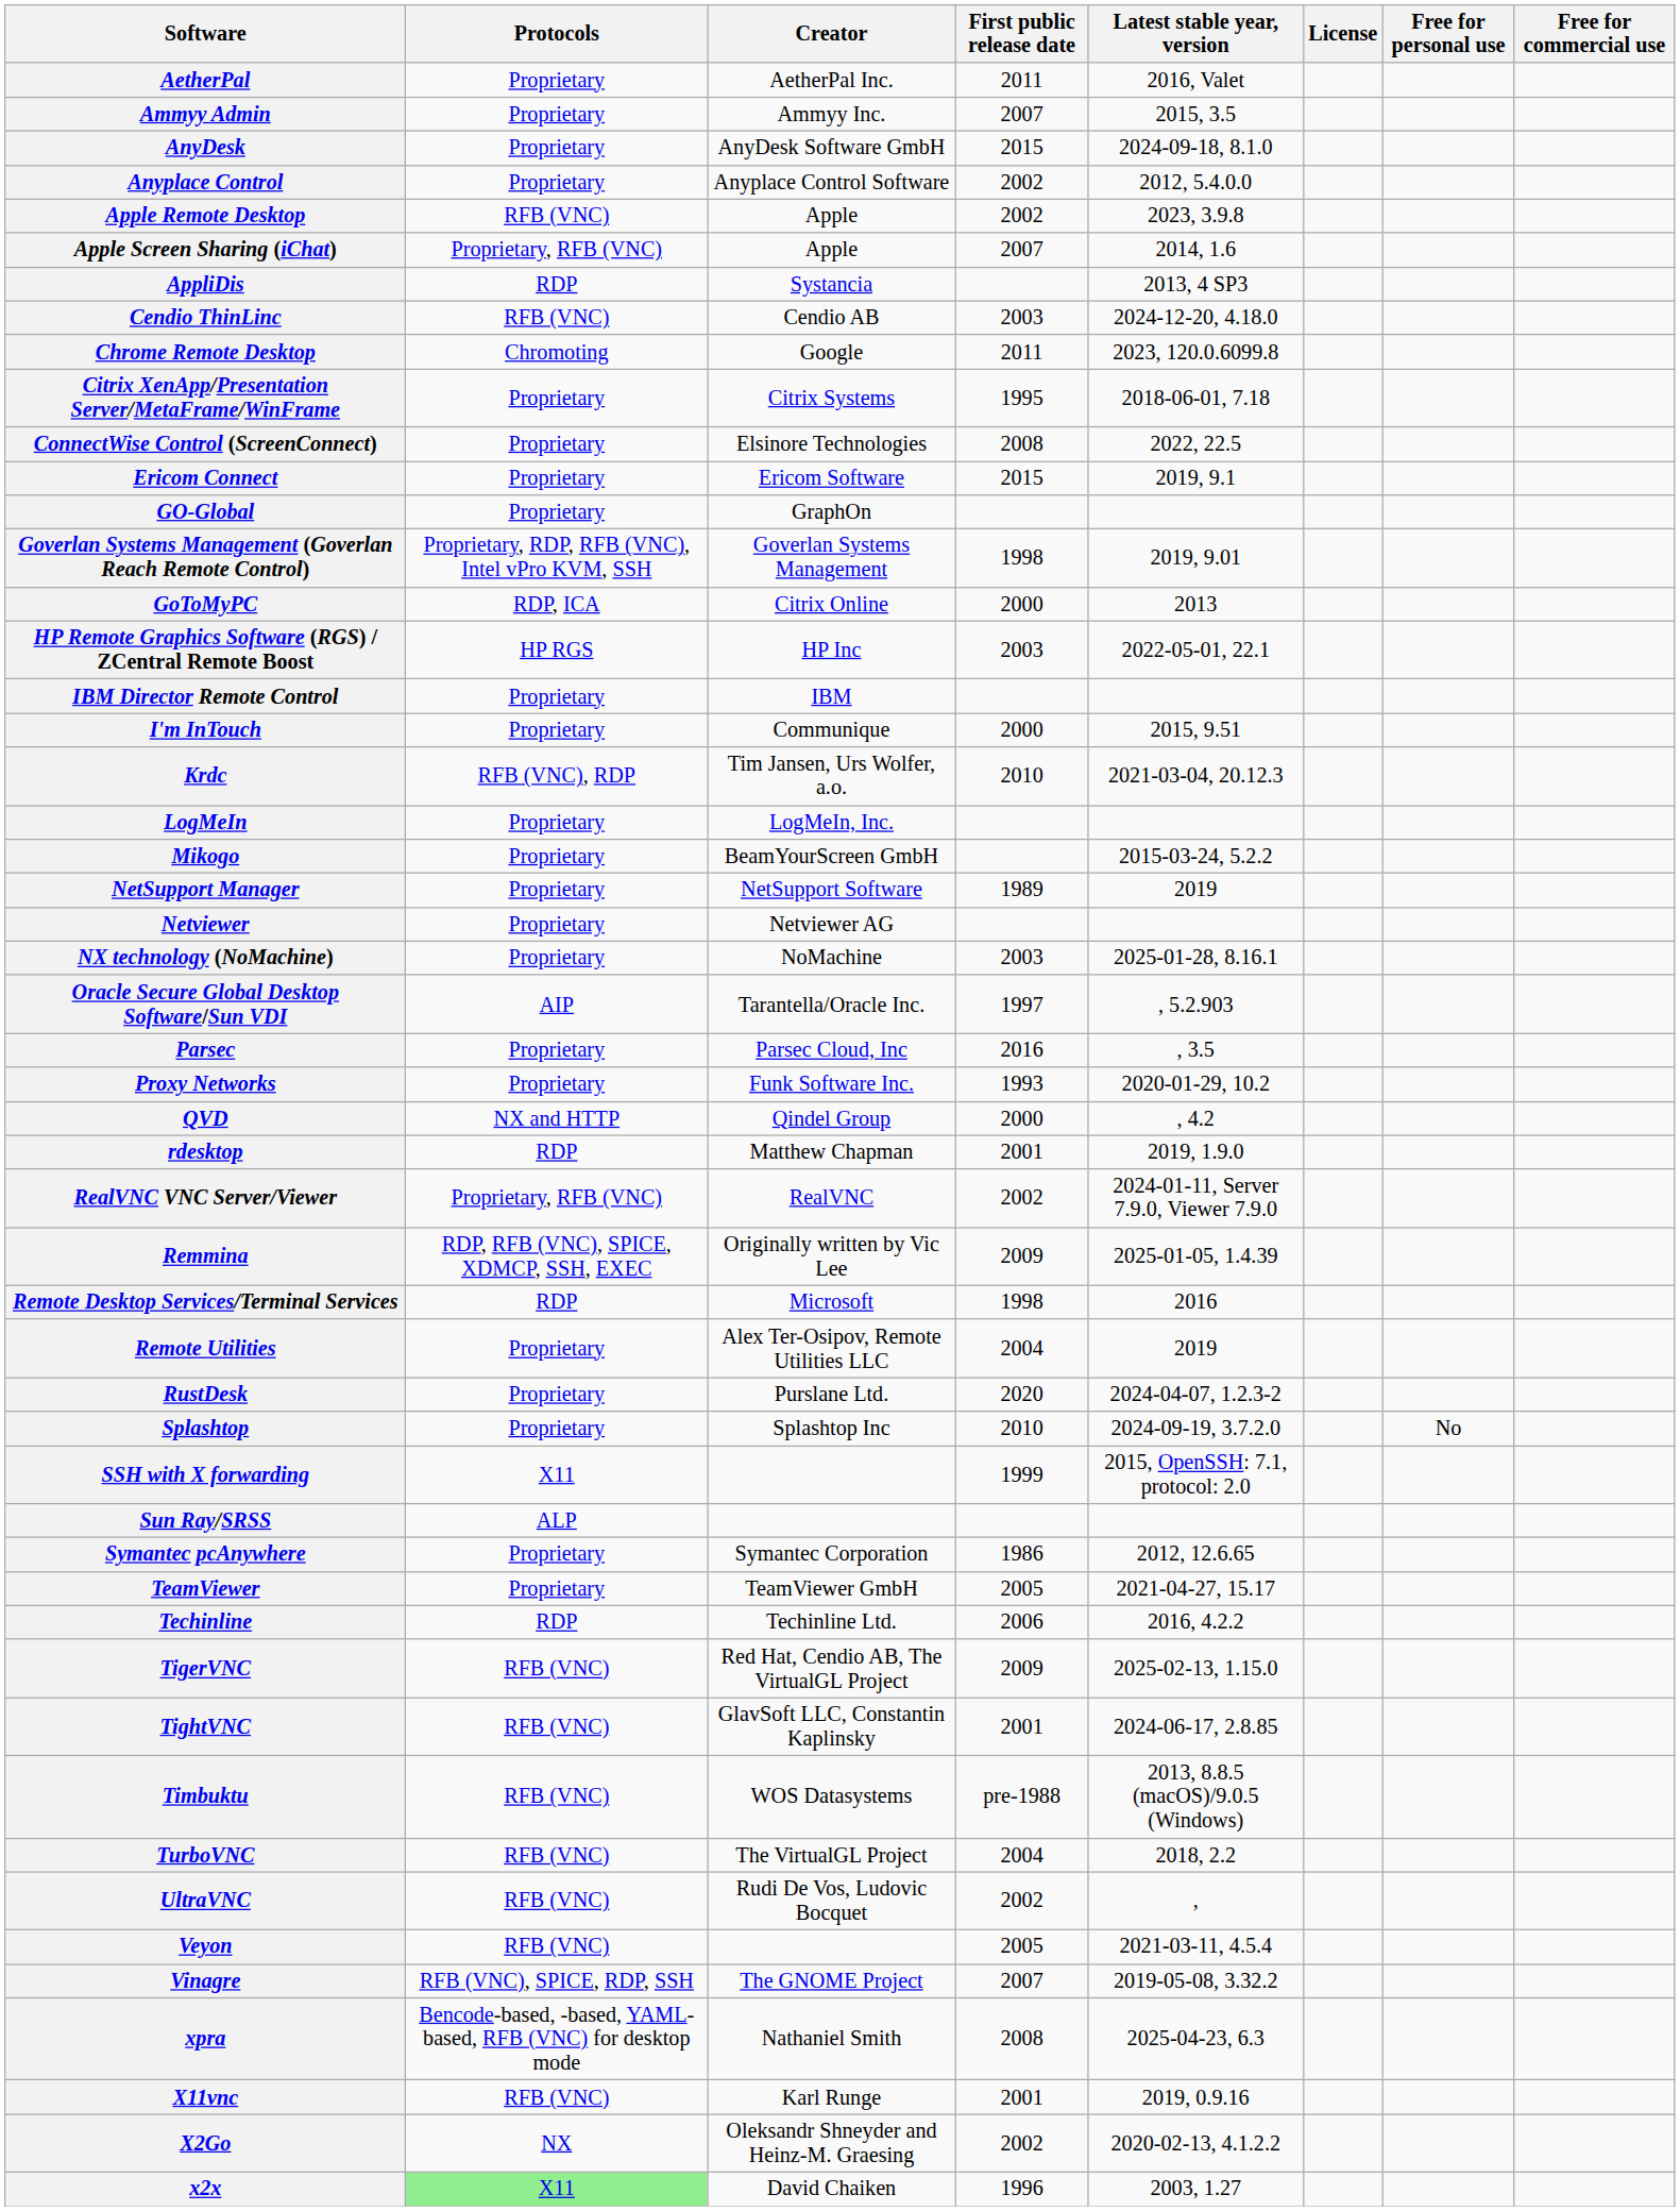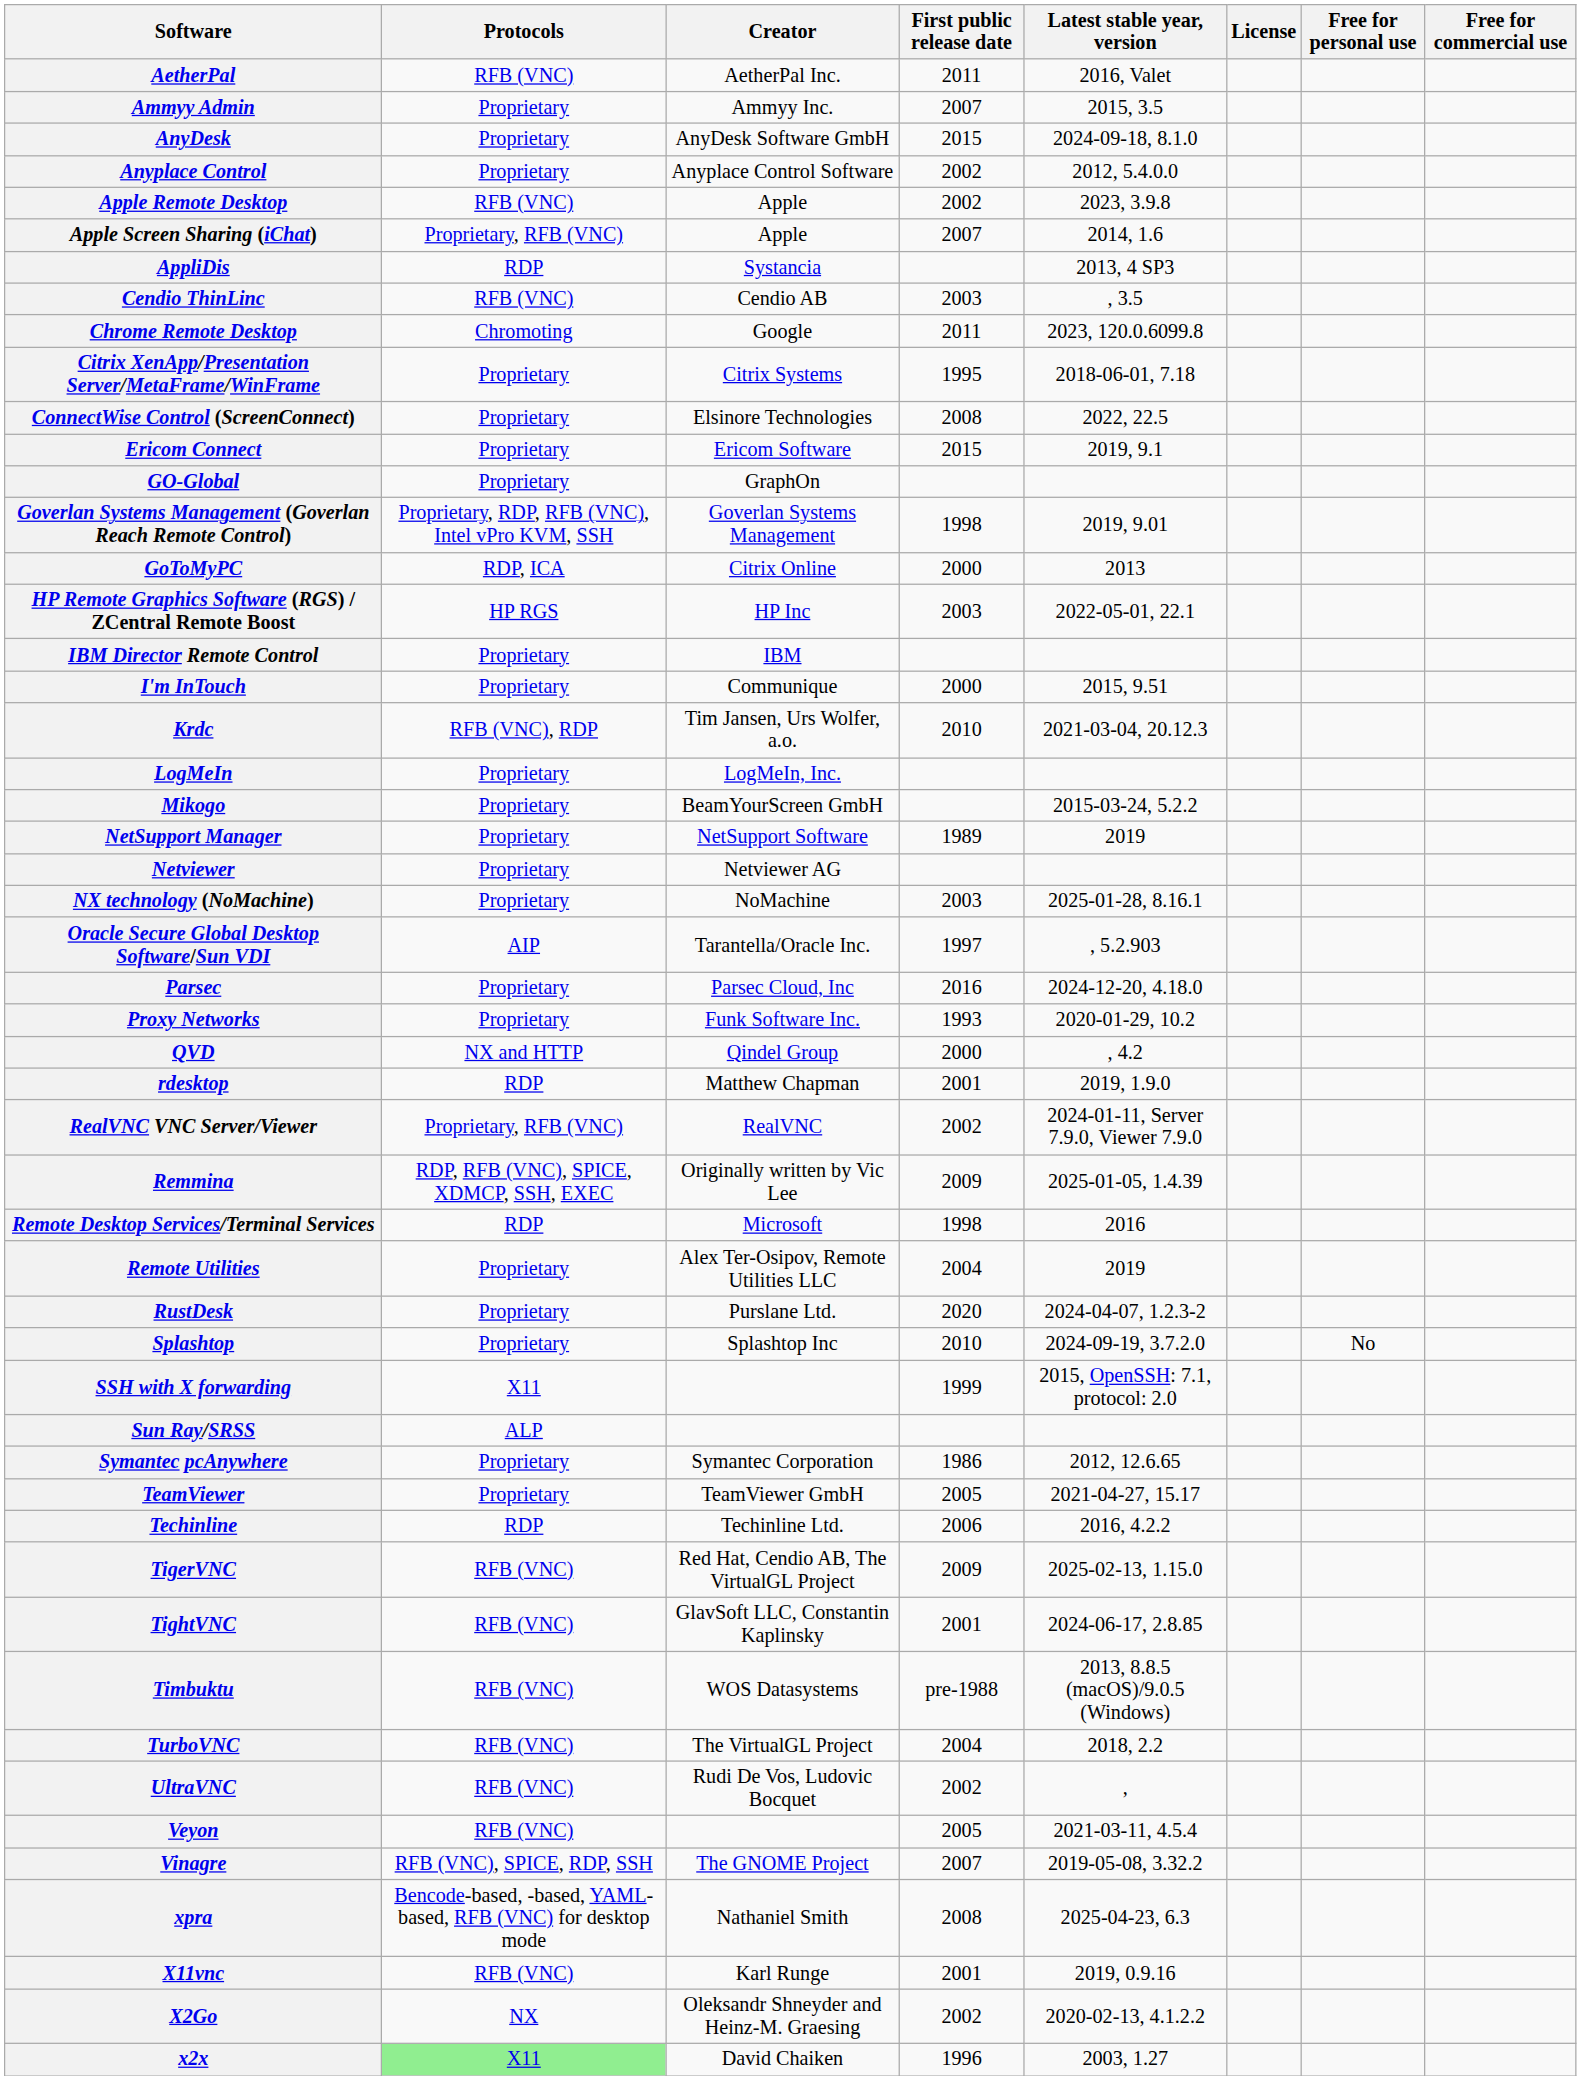AetherPal | Protocols: Proprietary -> RFB (VNC)
Cendio ThinLinc | Latest stable year, version: 2024-12-20, 4.18.0 -> , 3.5
Parsec | Latest stable year, version: , 3.5 -> 2024-12-20, 4.18.0
